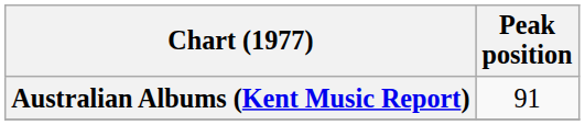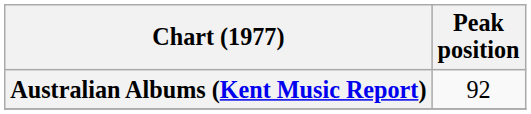Australian Albums (Kent Music Report) | Peak position: 91 -> 92
